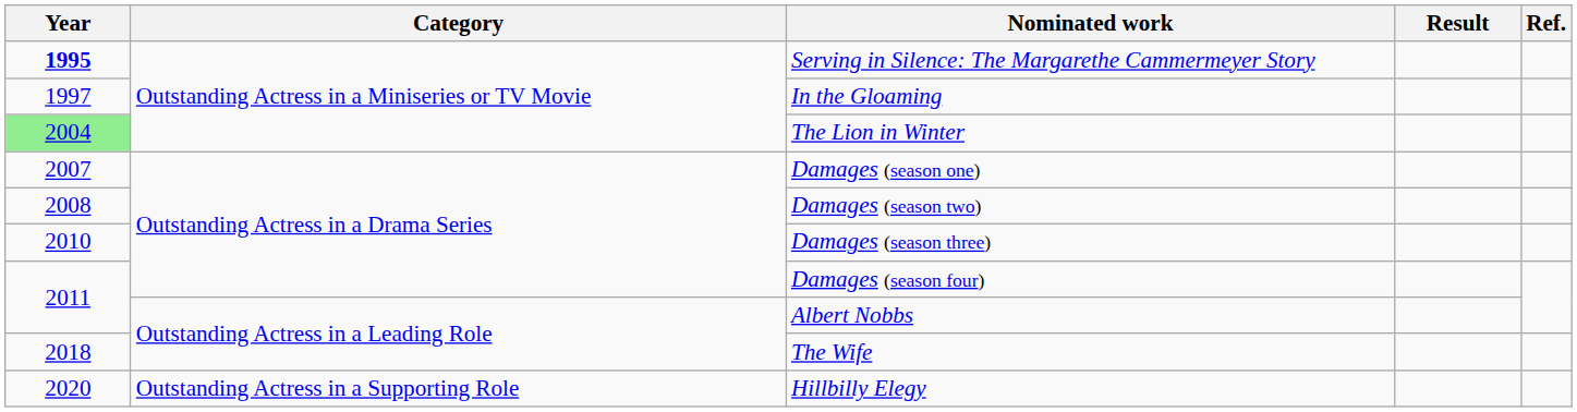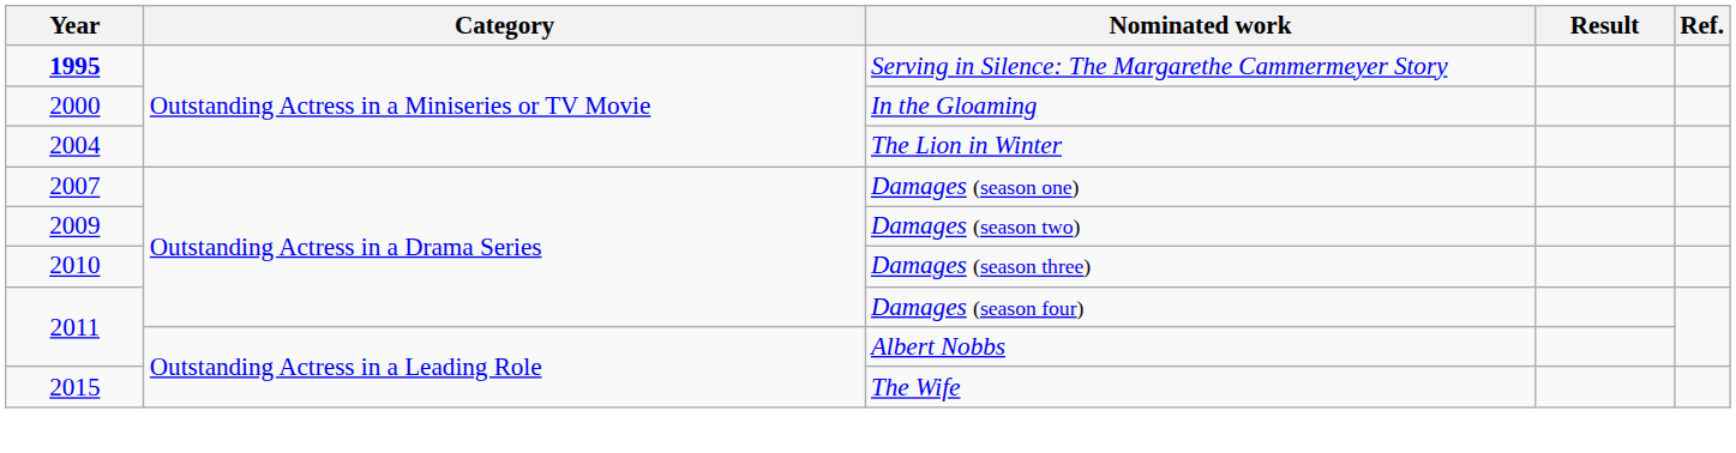In the Gloaming | Year: 1997 -> 2000
The Lion in Winter | Year: lightgreen background -> no background
Damages (season two) | Year: 2008 -> 2009
The Wife | Year: 2018 -> 2015
- row: 2020 | Outstanding Actress in a Supporting Role | Hillbilly Elegy
